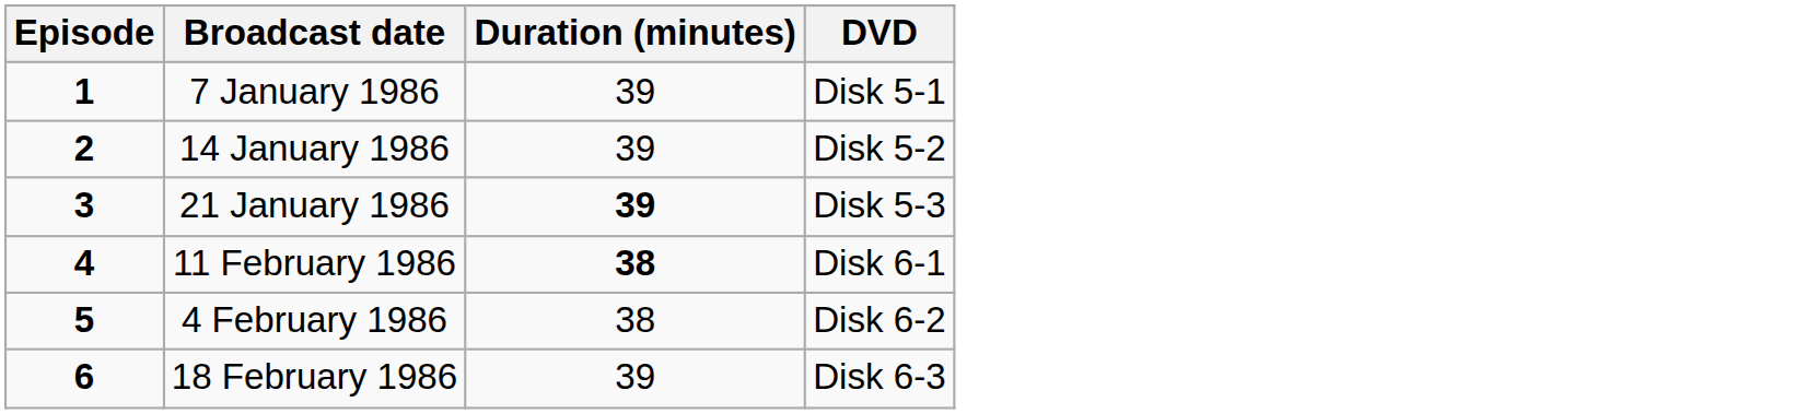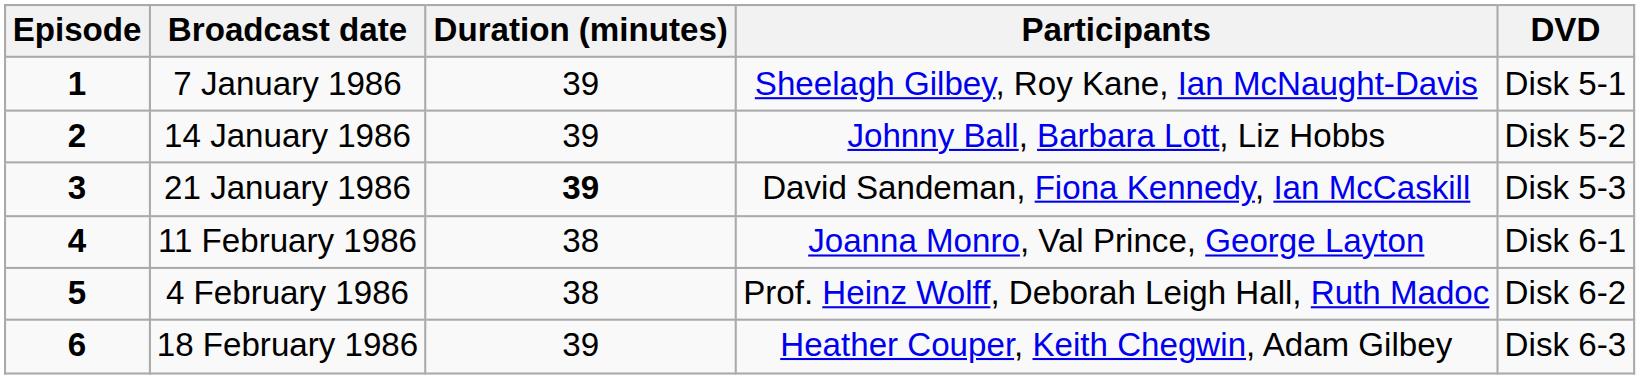+ column: Participants | Sheelagh Gilbey, Roy Kane, Ian McNaught-Davis | Johnny Ball, Barbara Lott, Liz Hobbs | David Sandeman, Fiona Kennedy, Ian McCaskill | Joanna Monro, Val Prince, George Layton | Prof. Heinz Wolff, Deborah Leigh Hall, Ruth Madoc | Heather Couper, Keith Chegwin, Adam Gilbey
11 February 1986 | Duration (minutes): bold -> normal
